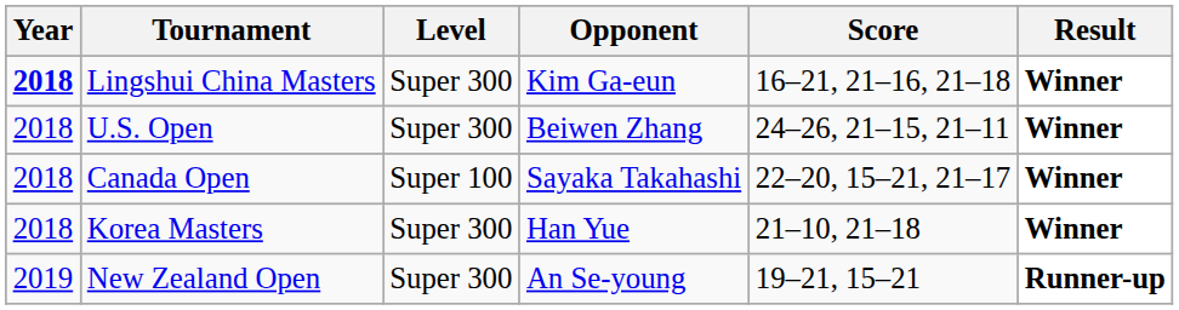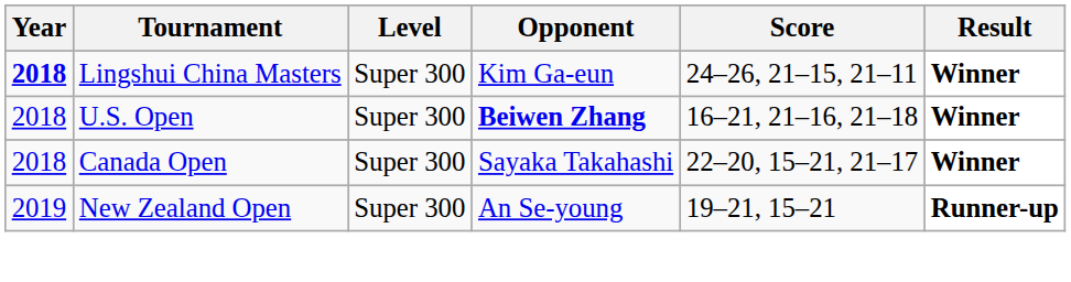Lingshui China Masters | Score: 16–21, 21–16, 21–18 -> 24–26, 21–15, 21–11
U.S. Open | Opponent: normal -> bold
U.S. Open | Score: 24–26, 21–15, 21–11 -> 16–21, 21–16, 21–18
Canada Open | Level: Super 100 -> Super 300
- row: 2018 | Korea Masters | Super 300 | Han Yue | 21–10, 21–18 | Winner
